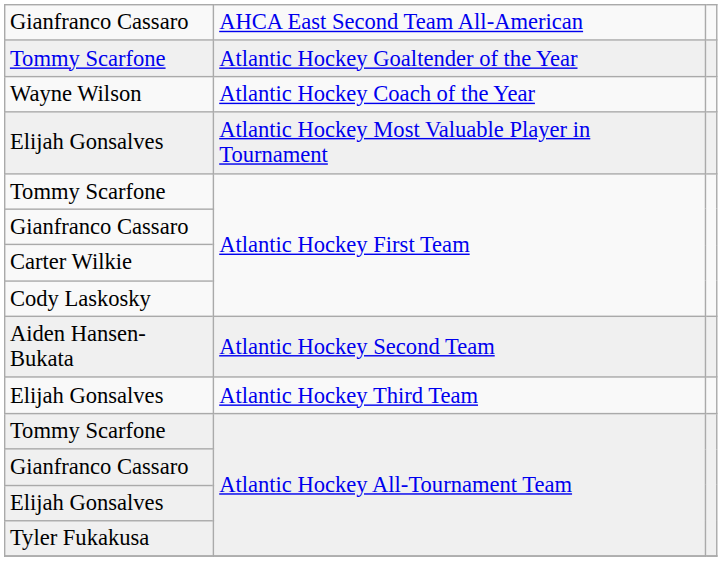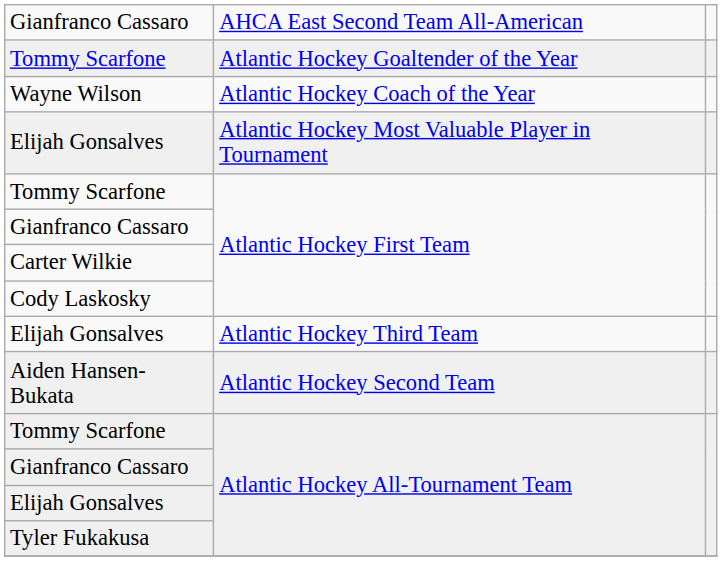rows swapped: Aiden Hansen-Bukata <-> Elijah Gonsalves / Atlantic Hockey Third Team
